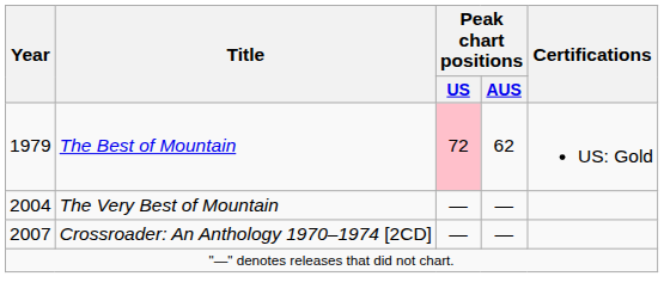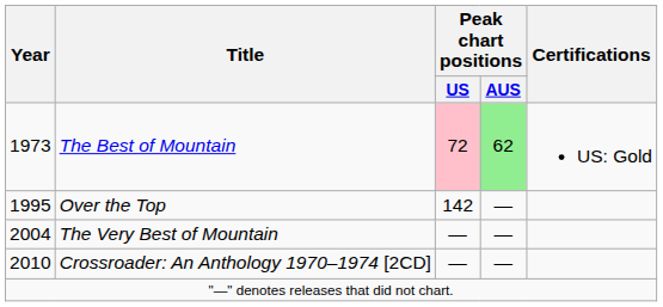The Best of Mountain | Year: 1979 -> 1973
The Best of Mountain | Peak chart positions / AUS: no background -> lightgreen background
+ row: 1995 | Over the Top | 142 | —
Crossroader: An Anthology 1970–1974 [2CD] | Year: 2007 -> 2010
